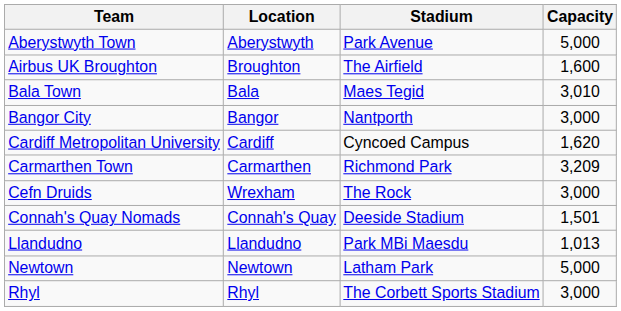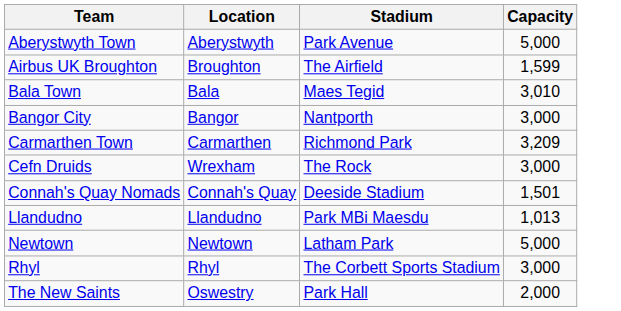Airbus UK Broughton | Capacity: 1,600 -> 1,599
- row: Cardiff Metropolitan University | Cardiff | Cyncoed Campus | 1,620
+ row: The New Saints | Oswestry | Park Hall | 2,000
